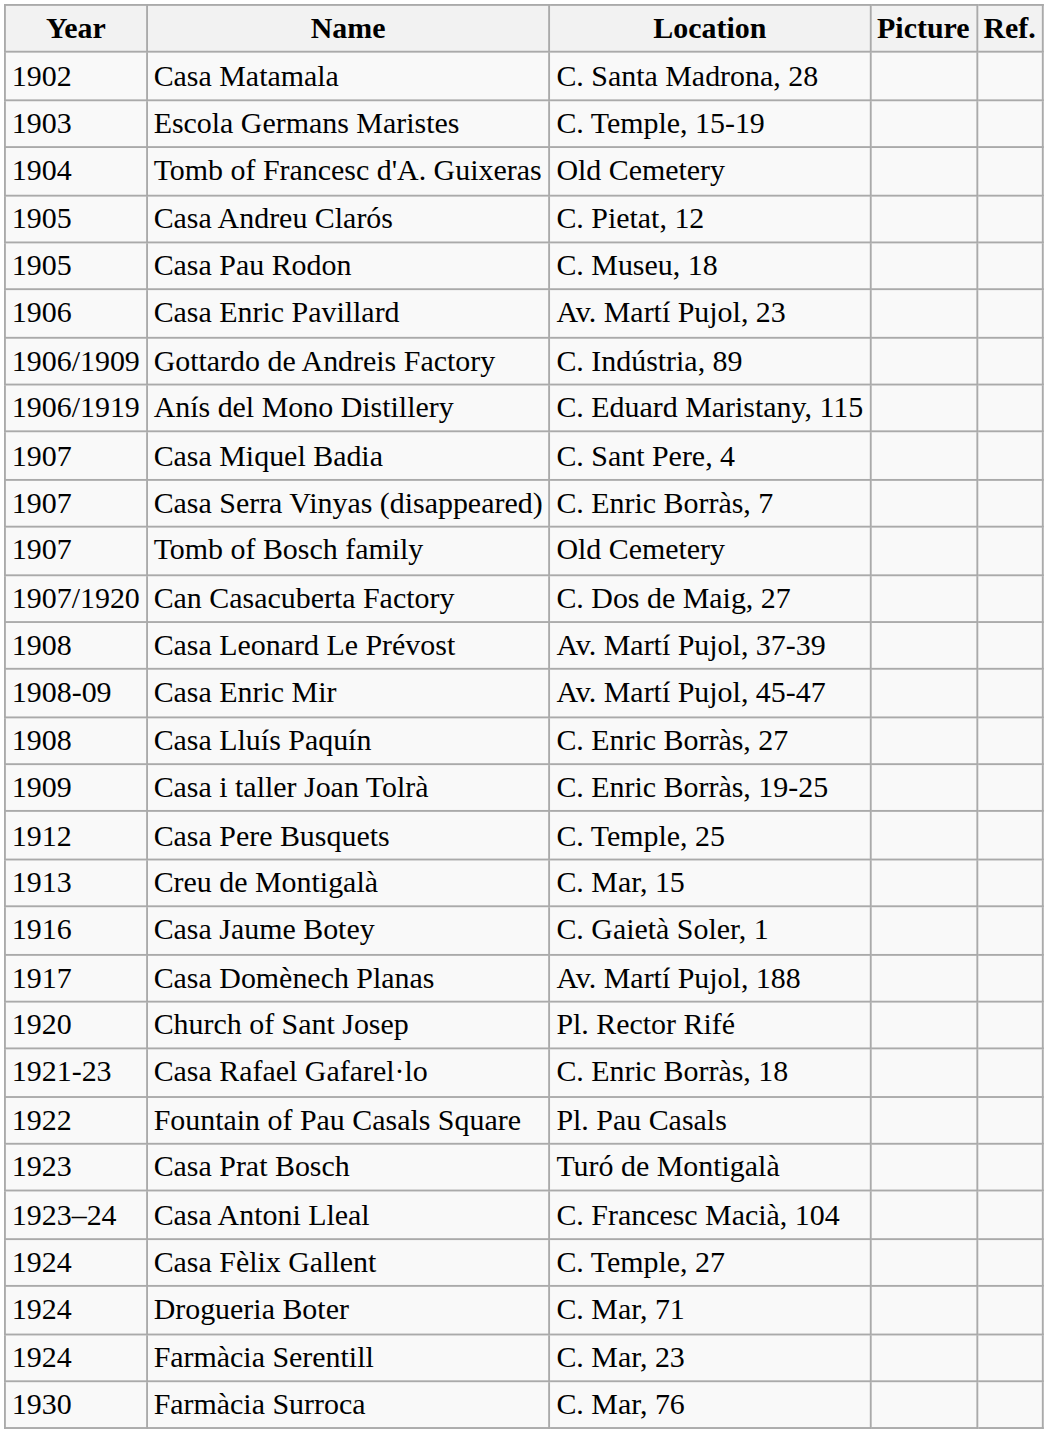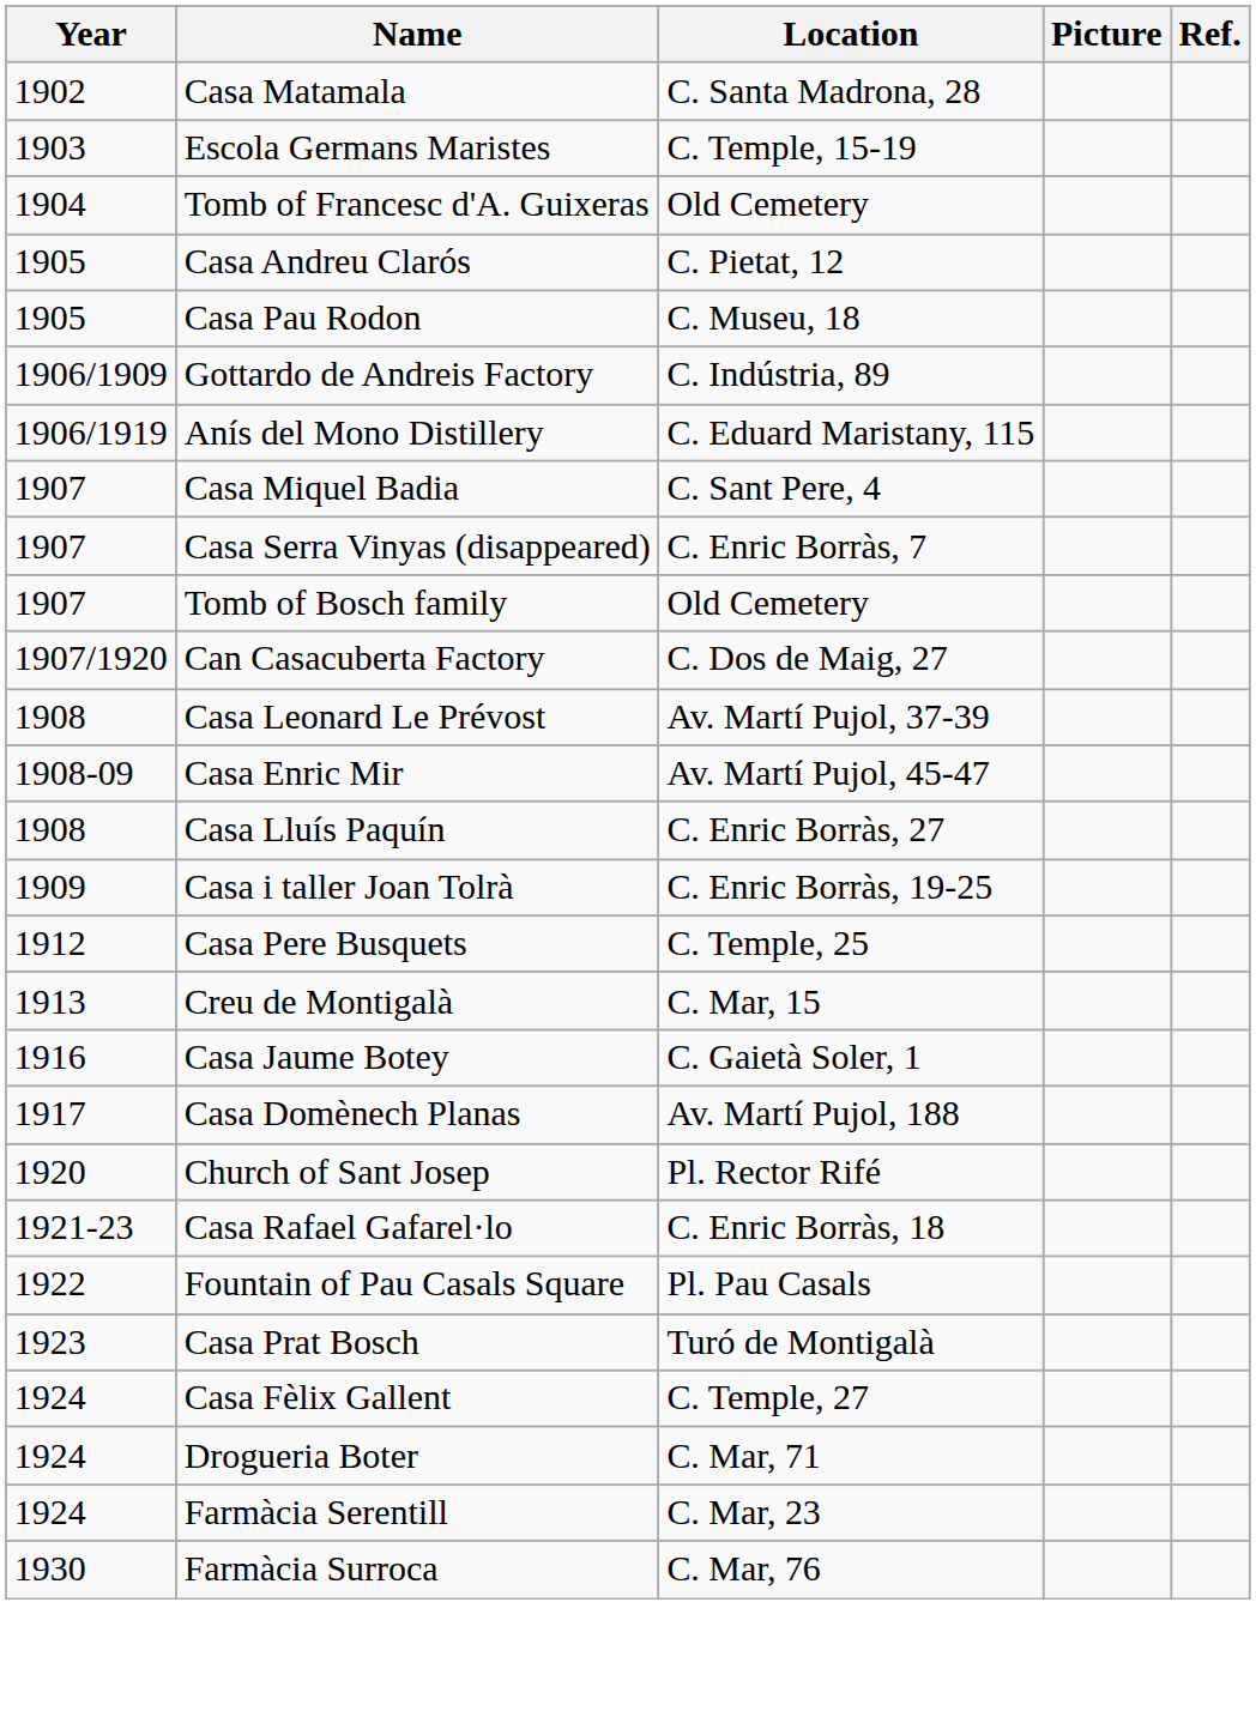- row: 1906 | Casa Enric Pavillard | Av. Martí Pujol, 23
- row: 1923–24 | Casa Antoni Lleal | C. Francesc Macià, 104
